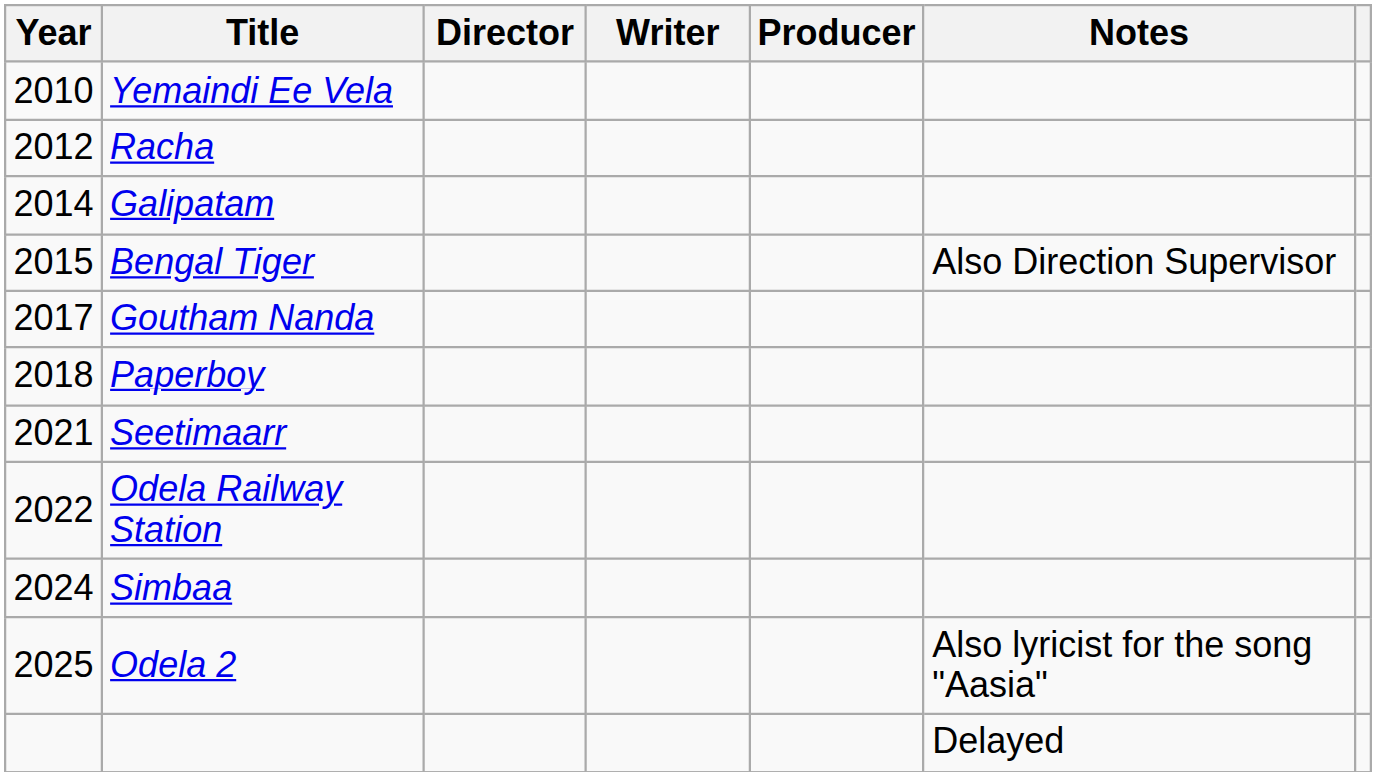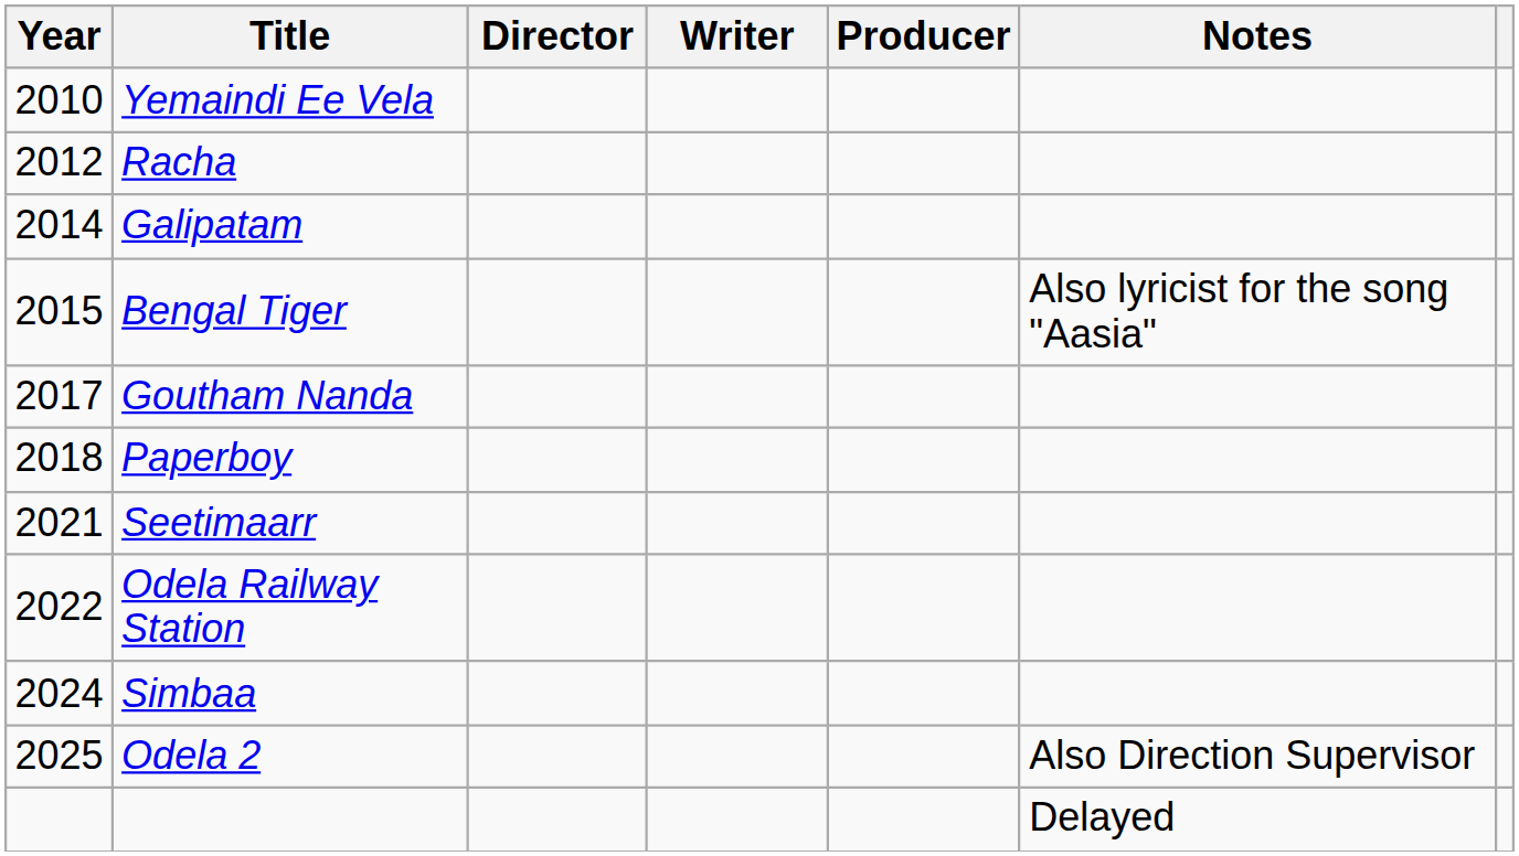Bengal Tiger | Notes: Also Direction Supervisor -> Also lyricist for the song "Aasia"
Odela 2 | Notes: Also lyricist for the song "Aasia" -> Also Direction Supervisor
